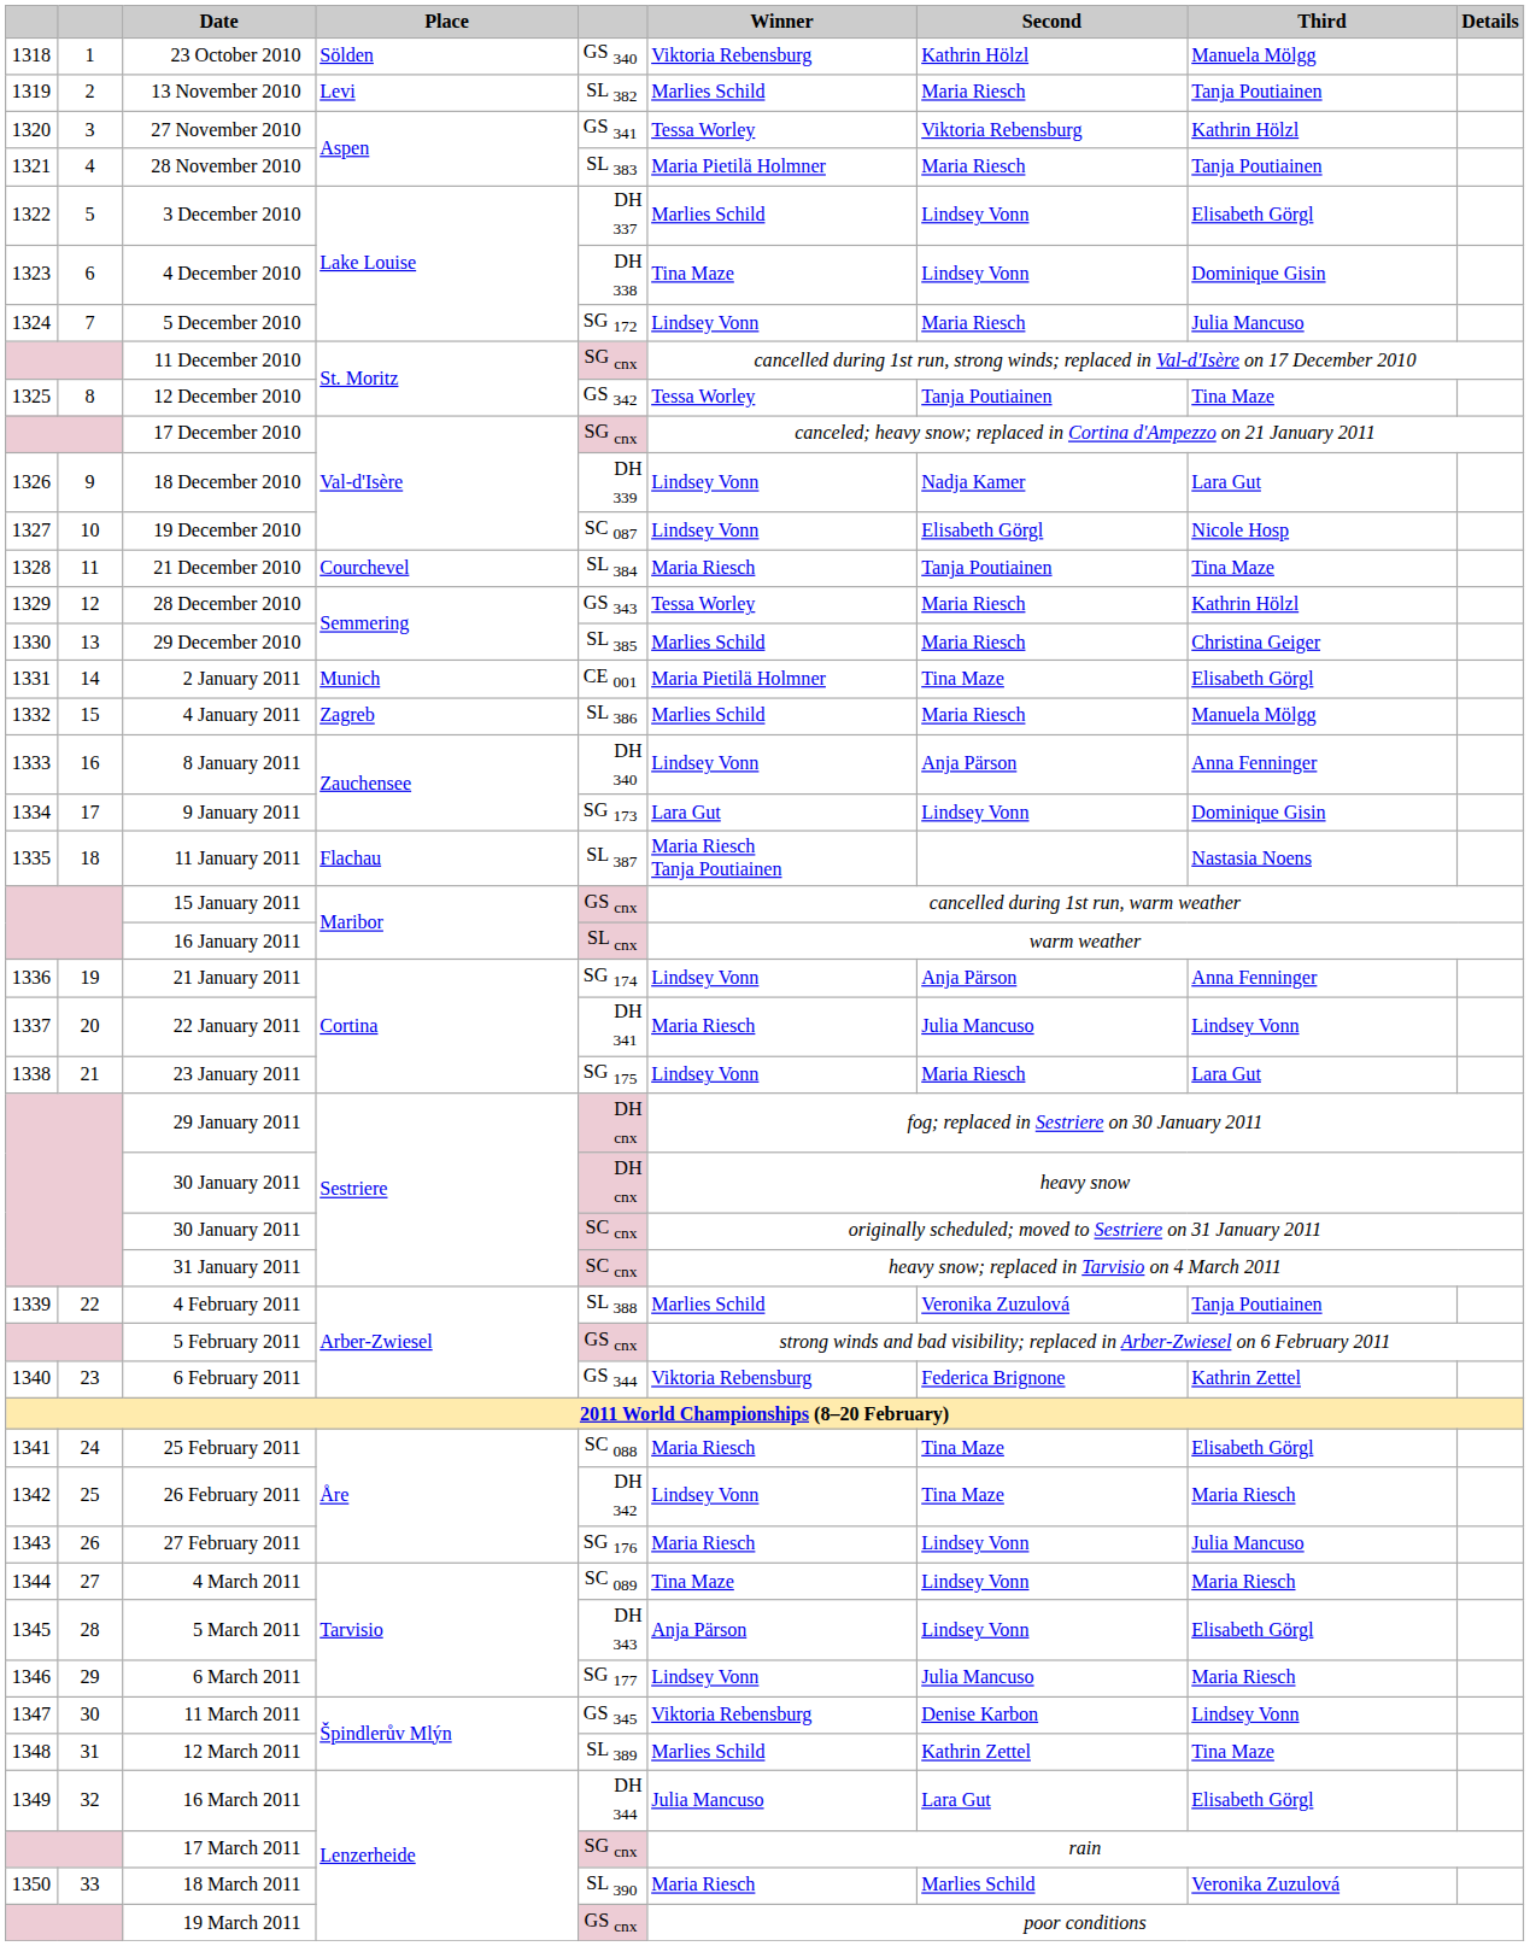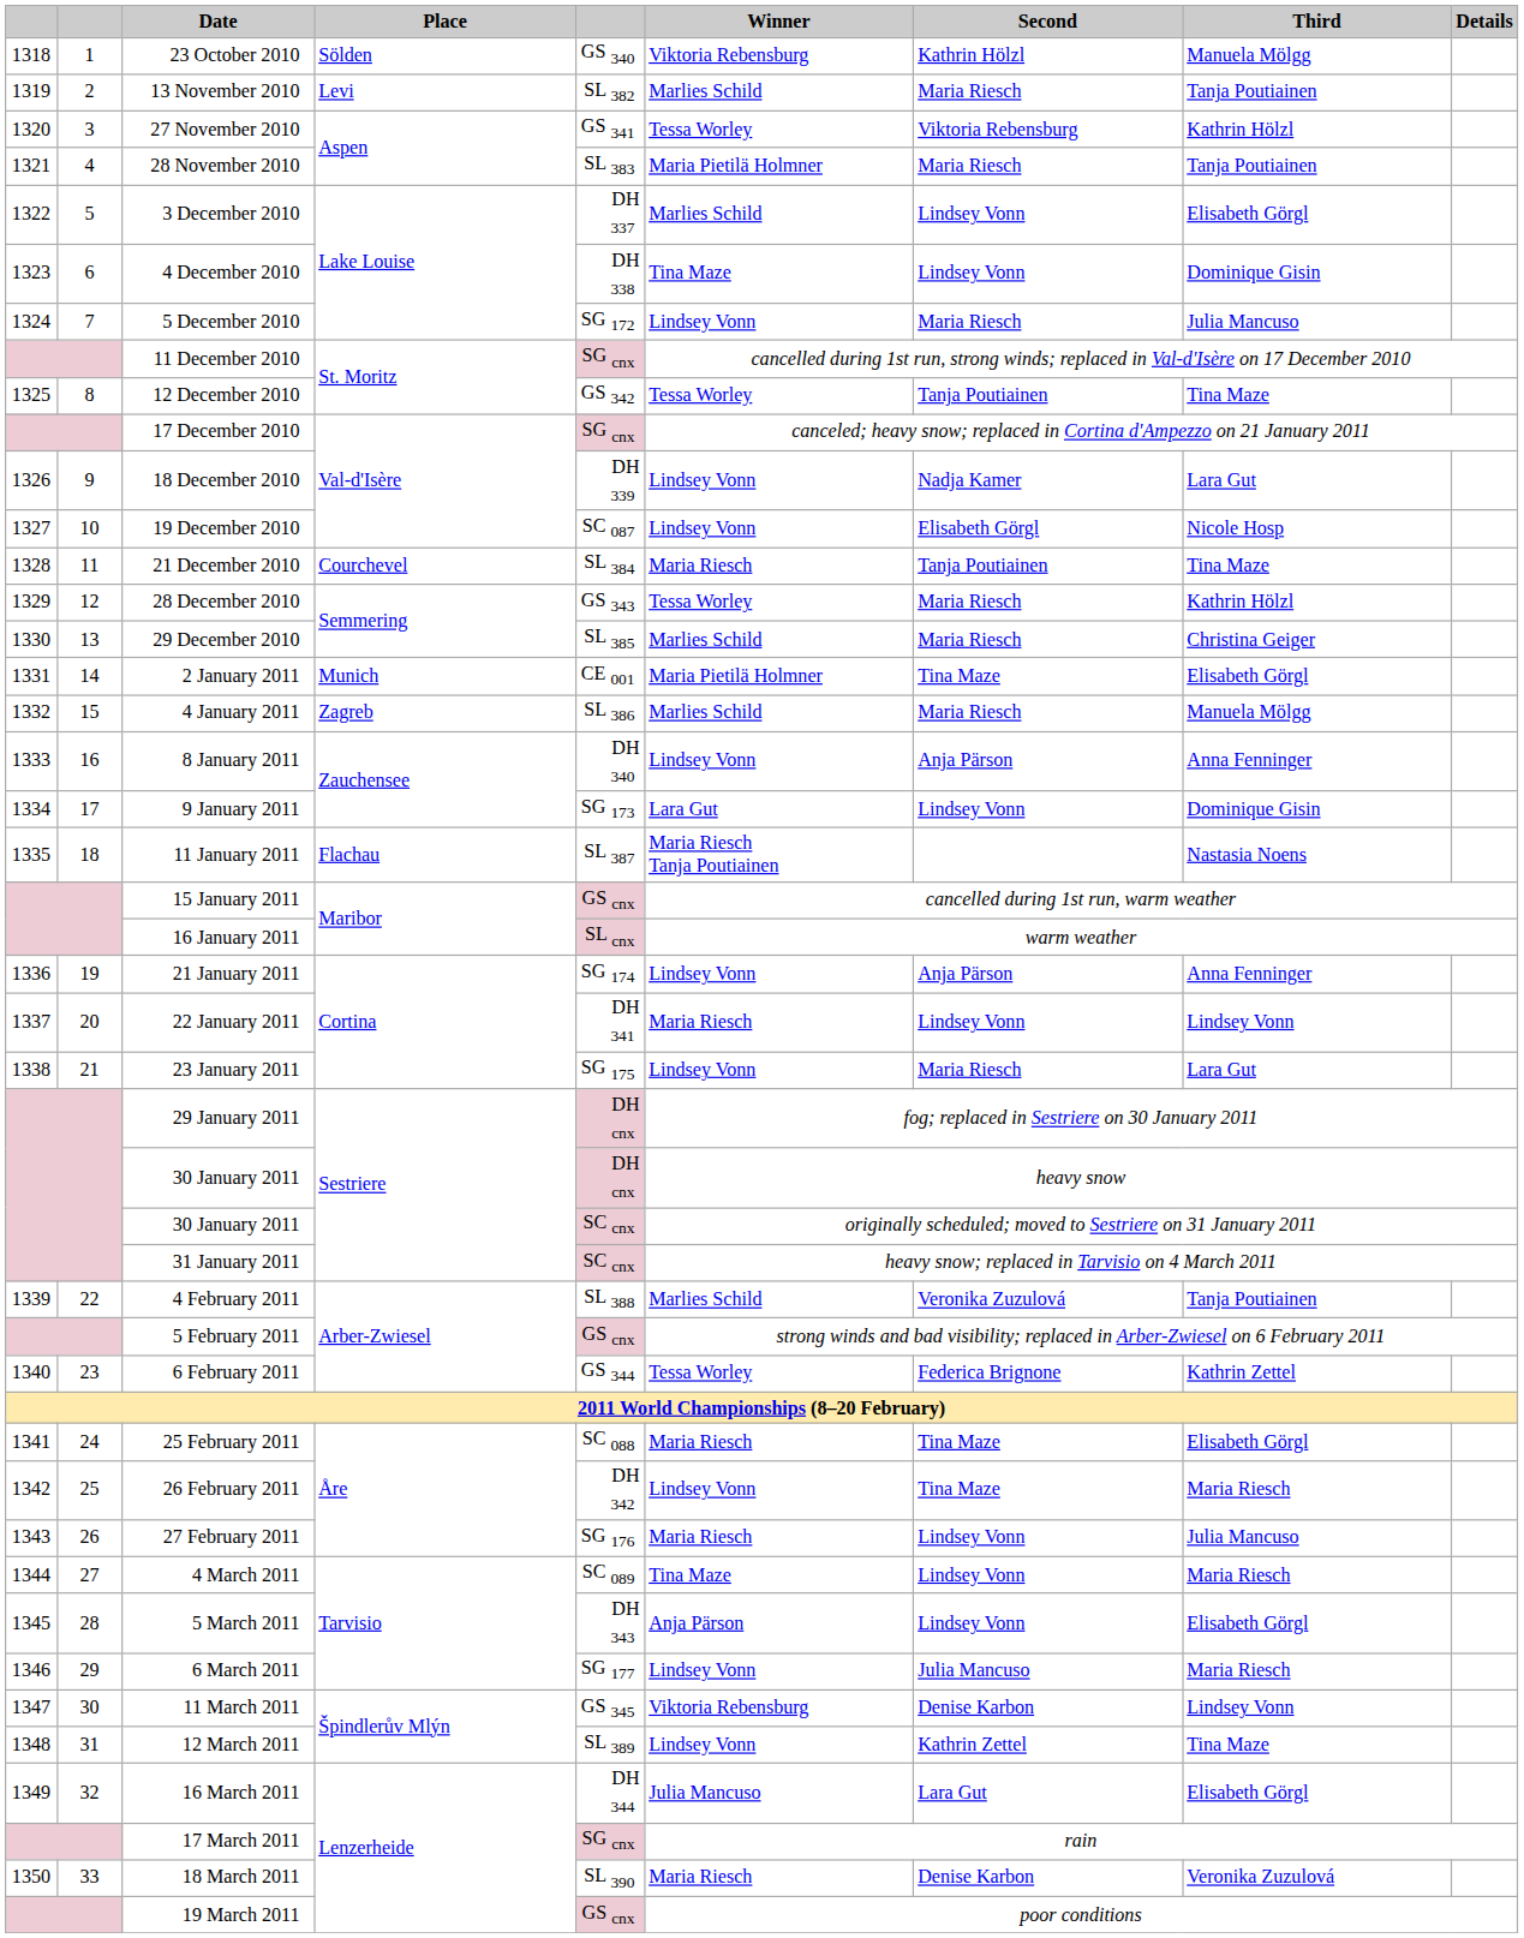22 January 2011 | Second: Julia Mancuso -> Lindsey Vonn
6 February 2011 | Winner: Viktoria Rebensburg -> Tessa Worley
12 March 2011 | Winner: Marlies Schild -> Lindsey Vonn
18 March 2011 | Second: Marlies Schild -> Denise Karbon
